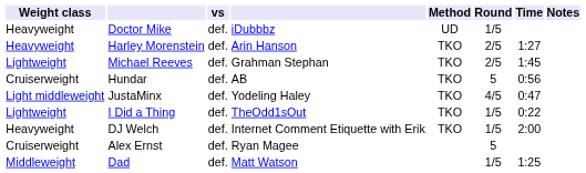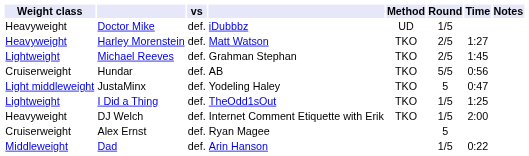Harley Morenstein | column 4: Arin Hanson -> Matt Watson
Hundar | Round: 5 -> 5/5
JustaMinx | Round: 4/5 -> 5
I Did a Thing | Time: 0:22 -> 1:25
Dad | column 4: Matt Watson -> Arin Hanson
Dad | Time: 1:25 -> 0:22
